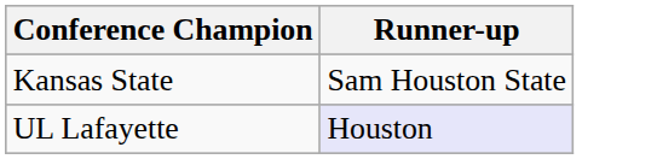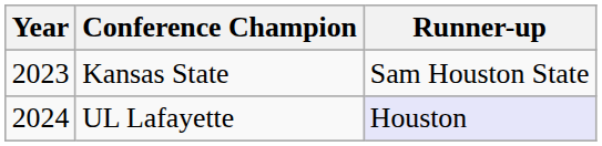+ column: Year | 2023 | 2024
